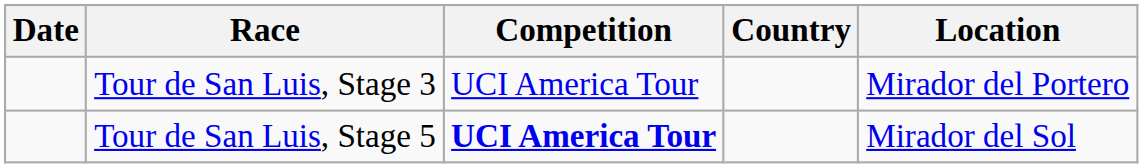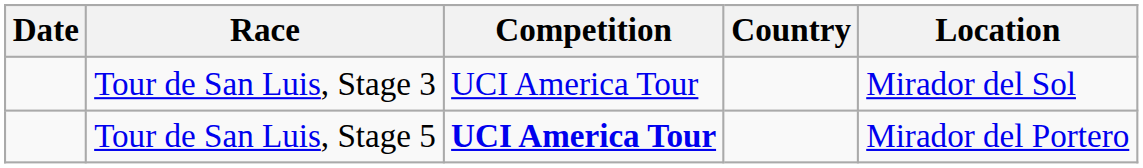Tour de San Luis, Stage 3 | Location: Mirador del Portero -> Mirador del Sol
Tour de San Luis, Stage 5 | Location: Mirador del Sol -> Mirador del Portero
